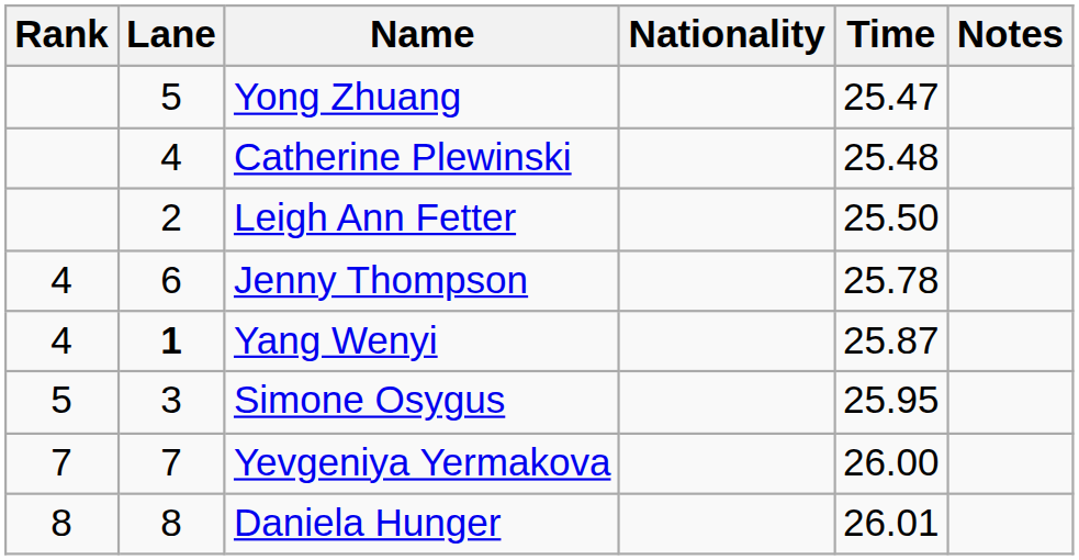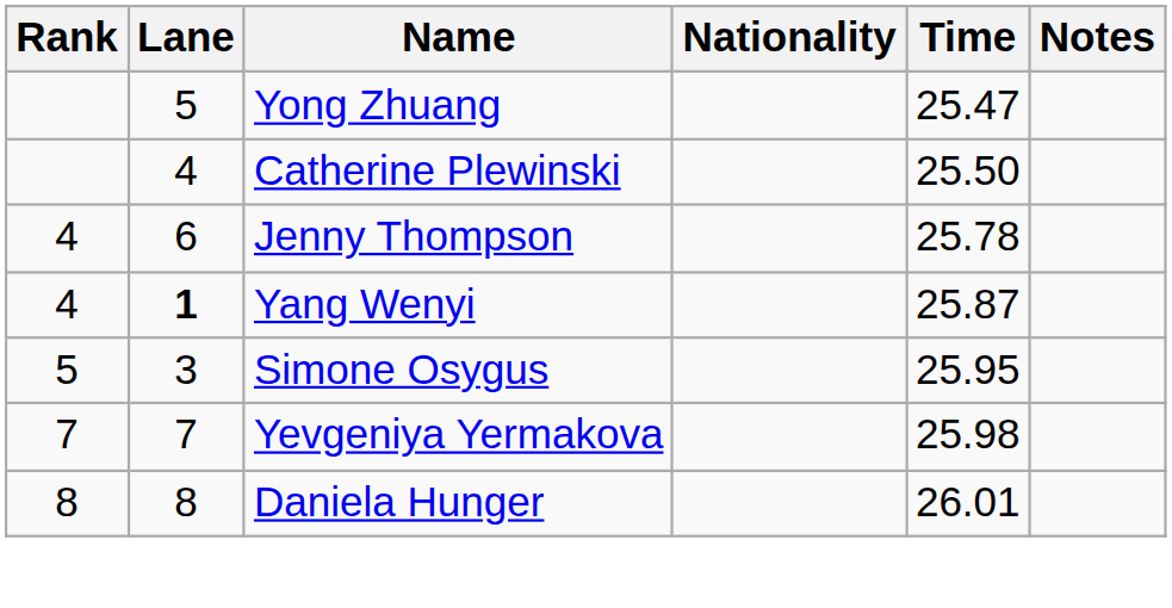Catherine Plewinski | Time: 25.48 -> 25.50
- row: 2 | Leigh Ann Fetter | 25.50
Yevgeniya Yermakova | Time: 26.00 -> 25.98
